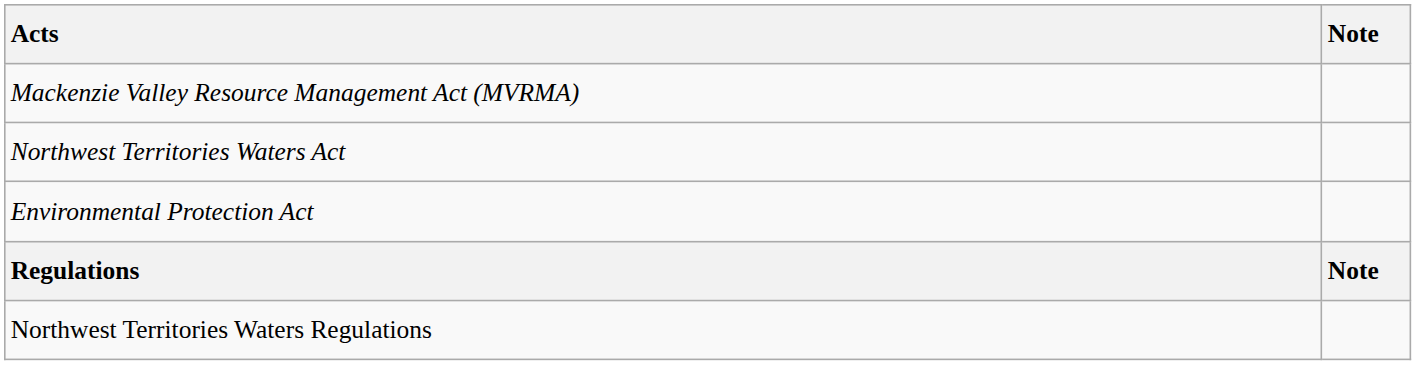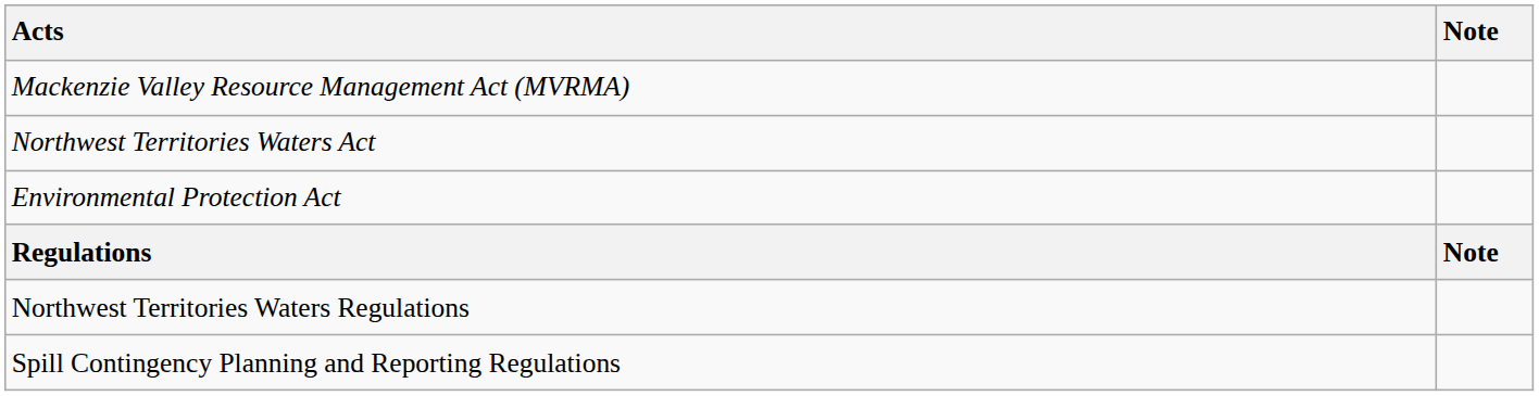+ row: Spill Contingency Planning and Reporting Regulations
